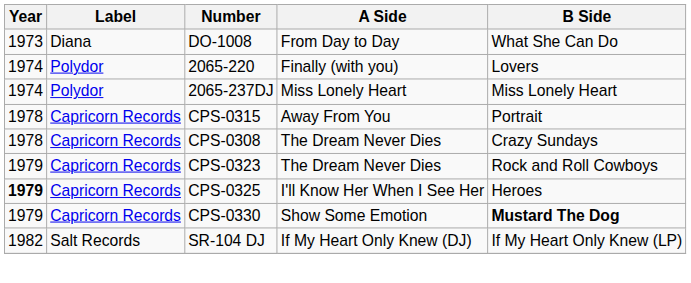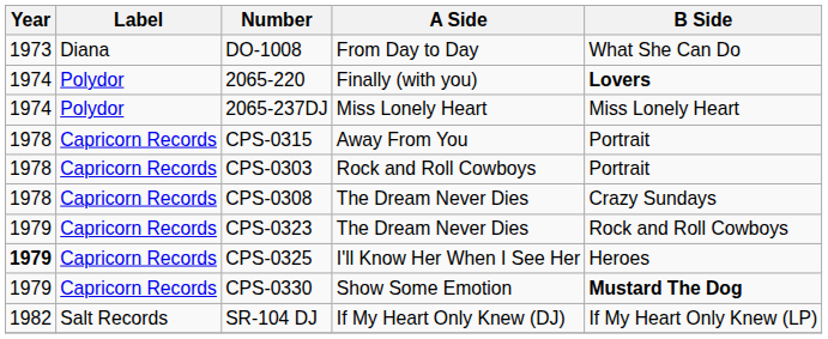2065-220 | B Side: normal -> bold
+ row: 1978 | Capricorn Records | CPS-0303 | Rock and Roll Cowboys | Portrait
